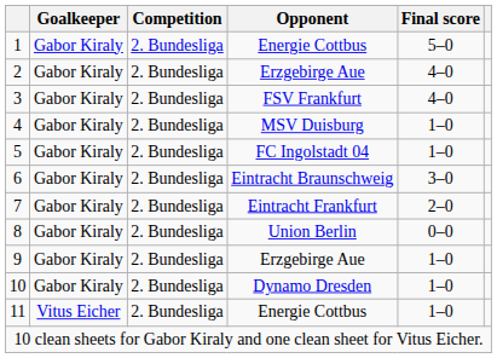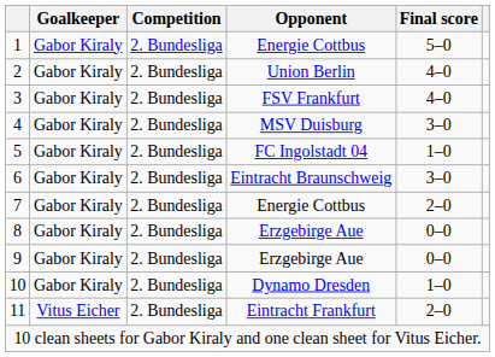2 | Opponent: Erzgebirge Aue -> Union Berlin
4 | Final score: 1–0 -> 3–0
7 | Opponent: Eintracht Frankfurt -> Energie Cottbus
8 | Opponent: Union Berlin -> Erzgebirge Aue
9 | Final score: 1–0 -> 0–0
11 | Opponent: Energie Cottbus -> Eintracht Frankfurt
11 | Final score: 1–0 -> 2–0
